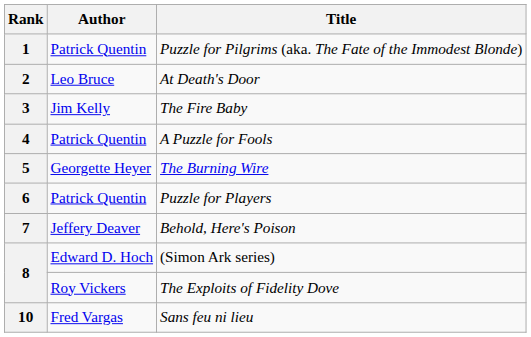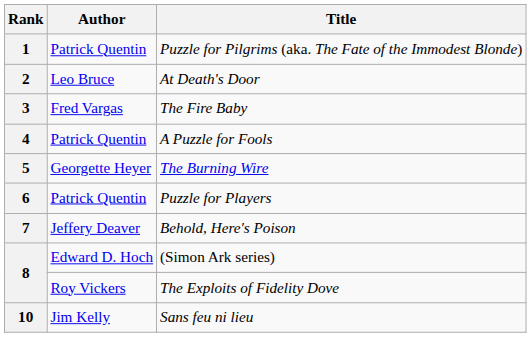3 | Author: Jim Kelly -> Fred Vargas
10 | Author: Fred Vargas -> Jim Kelly
